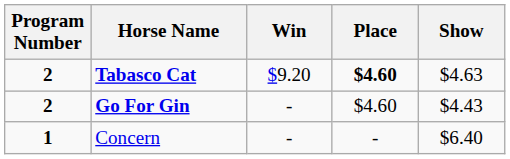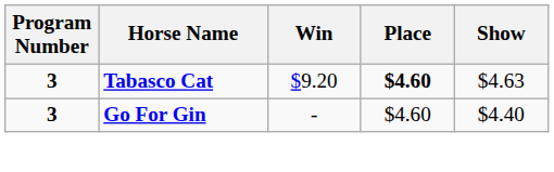Tabasco Cat | Program Number: 2 -> 3
Go For Gin | Program Number: 2 -> 3
Go For Gin | Show: $4.43 -> $4.40
- row: 1 | Concern | - | - | $6.40
